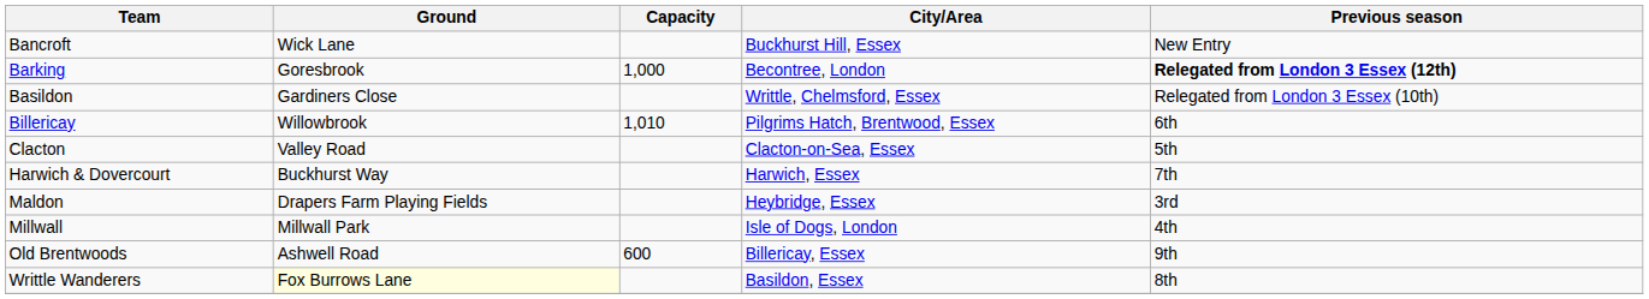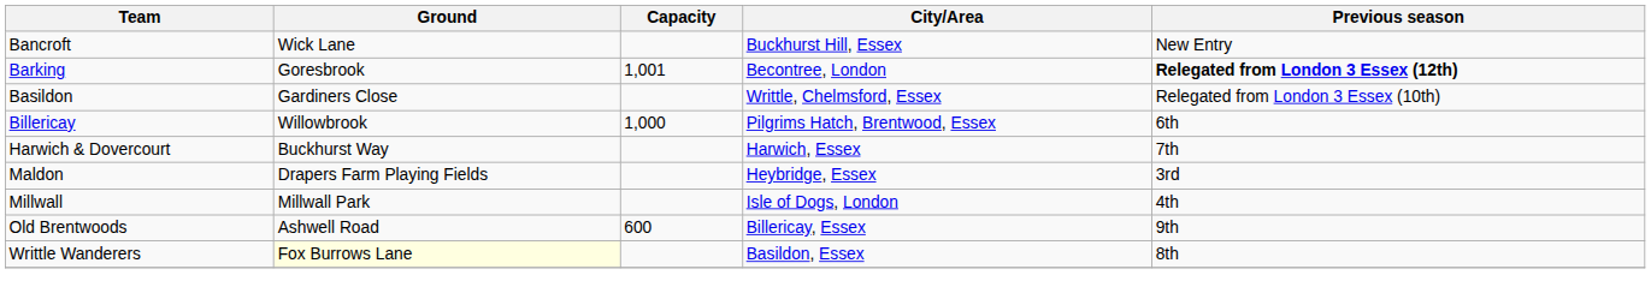Barking | Capacity: 1,000 -> 1,001
Billericay | Capacity: 1,010 -> 1,000
- row: Clacton | Valley Road | Clacton-on-Sea, Essex | 5th
